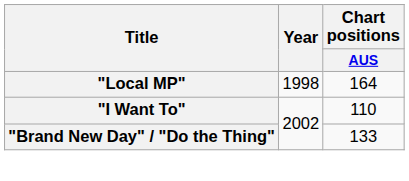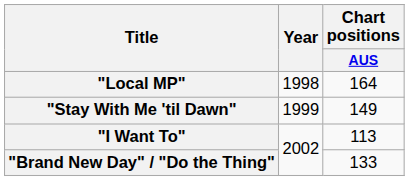+ row: "Stay With Me 'til Dawn" | 1999 | 149
"I Want To" | Chart positions / AUS: 110 -> 113
